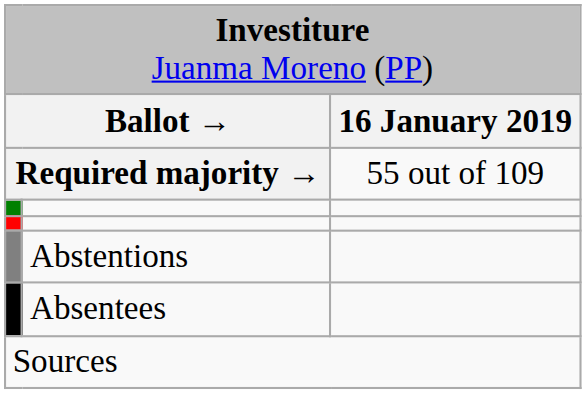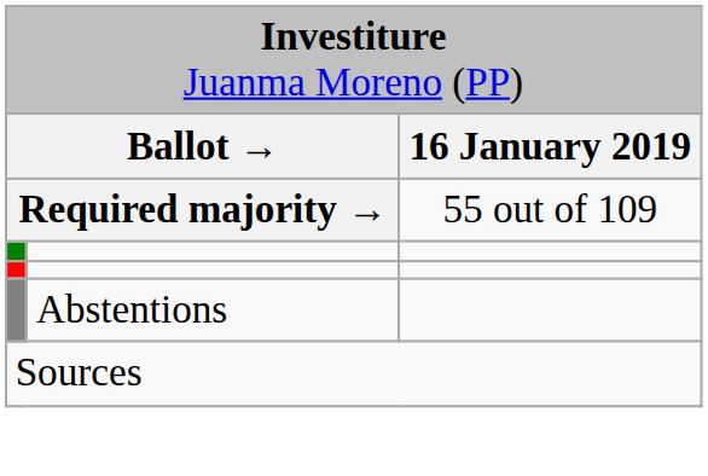- row: Absentees
